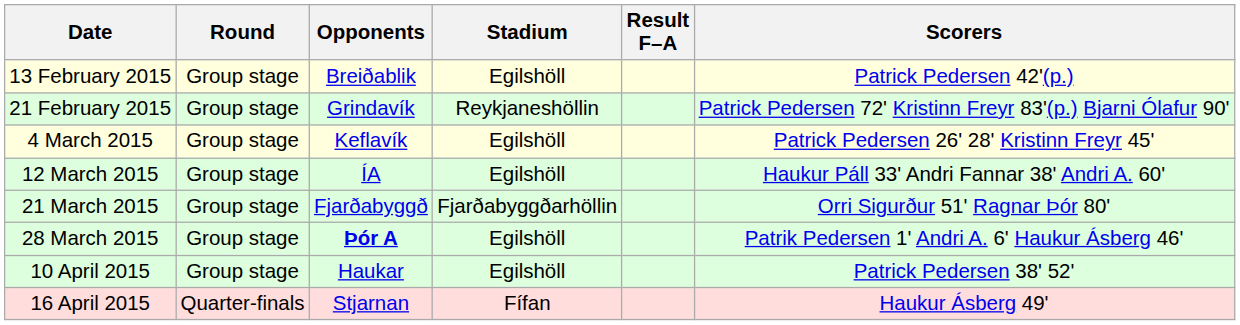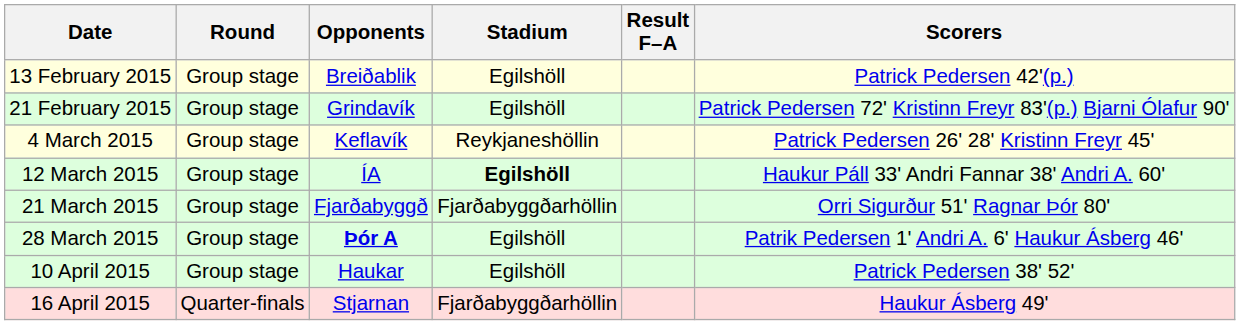21 February 2015 | Stadium: Reykjaneshöllin -> Egilshöll
4 March 2015 | Stadium: Egilshöll -> Reykjaneshöllin
12 March 2015 | Stadium: normal -> bold
16 April 2015 | Stadium: Fífan -> Fjarðabyggðarhöllin
